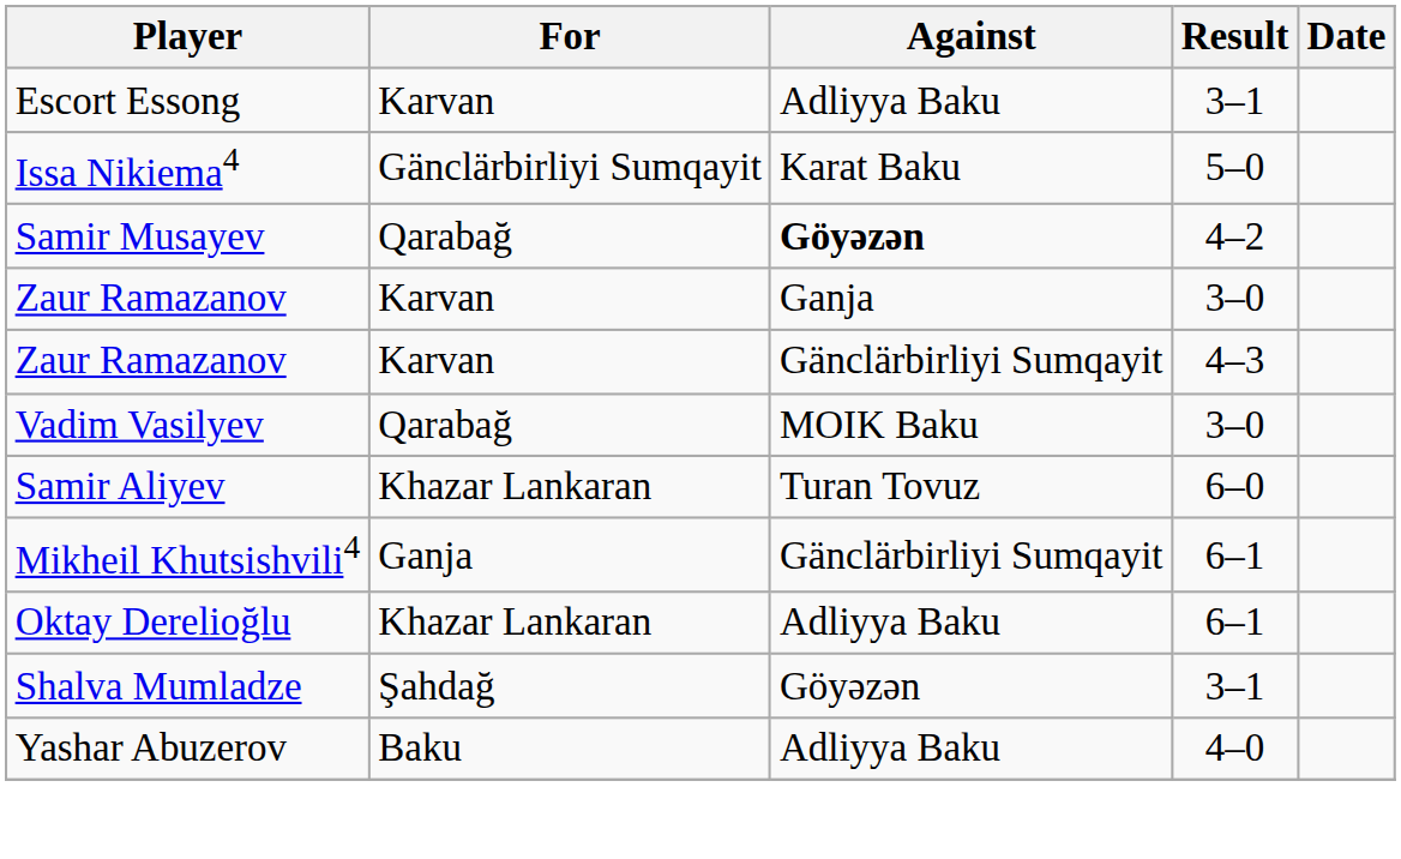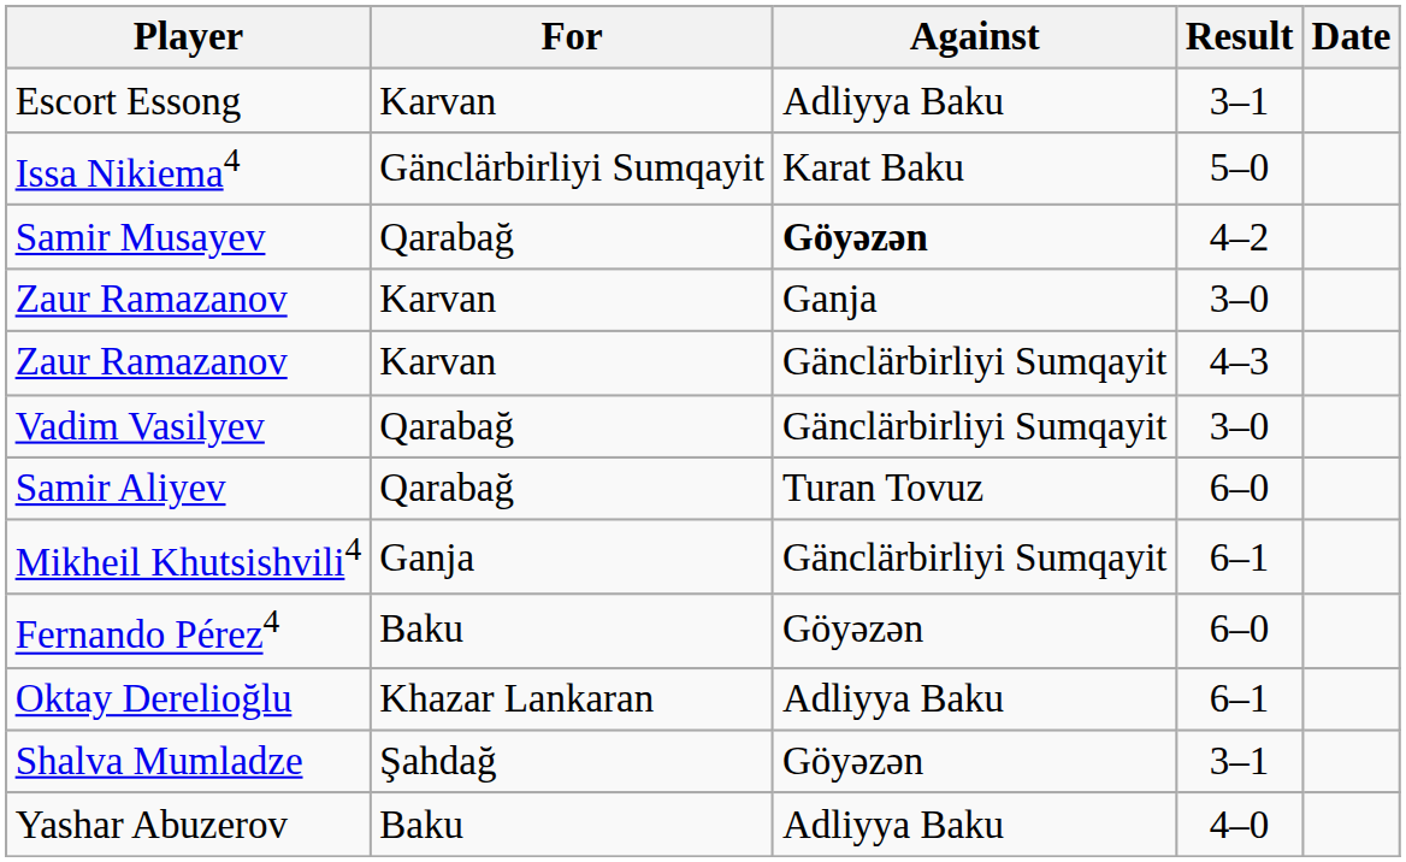Vadim Vasilyev | Against: MOIK Baku -> Gänclärbirliyi Sumqayit
Samir Aliyev | For: Khazar Lankaran -> Qarabağ
+ row: Fernando Pérez4 | Baku | Göyəzən | 6–0
